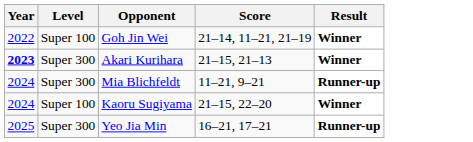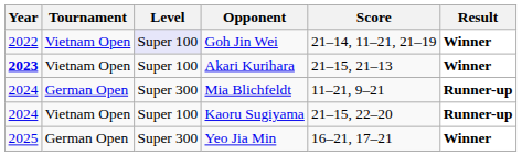+ column: Tournament | Vietnam Open | Vietnam Open | German Open | Vietnam Open | German Open
Goh Jin Wei | Level: no background -> lavender background
Akari Kurihara | Level: Super 300 -> Super 100
Kaoru Sugiyama | Result: Winner -> Runner-up
Yeo Jia Min | Result: Runner-up -> Winner
